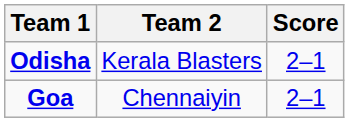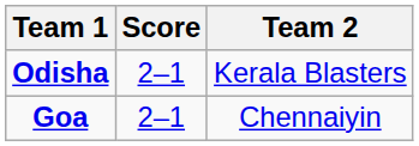columns swapped: Score <-> Team 2
